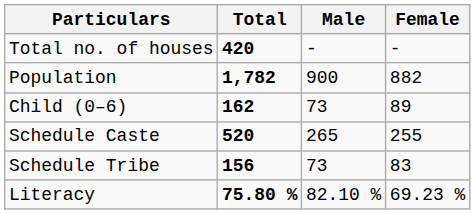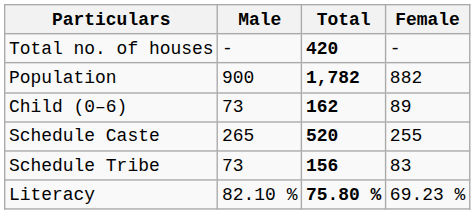columns swapped: Total <-> Male
